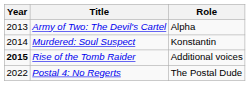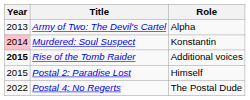Murdered: Soul Suspect | Year: no background -> pink background
+ row: 2015 | Postal 2: Paradise Lost | Himself
